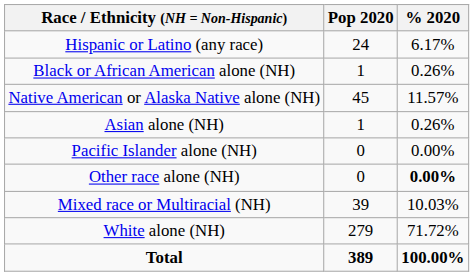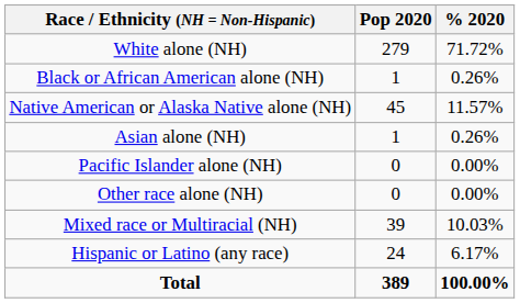rows swapped: White alone (NH) <-> Hispanic or Latino (any race)
Other race alone (NH) | % 2020: bold -> normal
